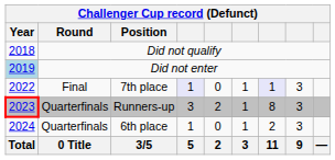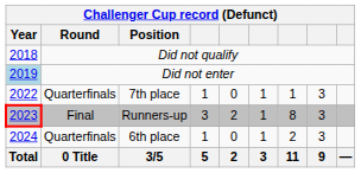7th place | Round: Final -> Quarterfinals
7th place | column 4: lavender background -> no background
7th place | column 7: lavender background -> no background
Runners-up | Round: Quarterfinals -> Final
